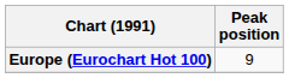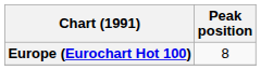Europe (Eurochart Hot 100) | Peak position: 9 -> 8
